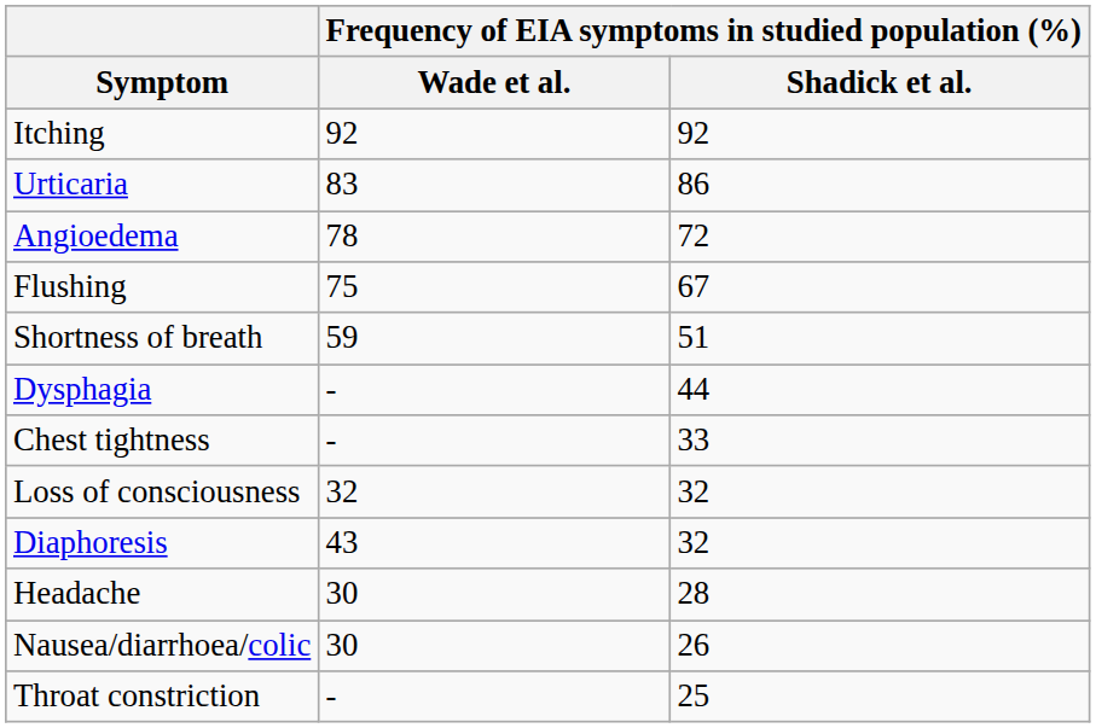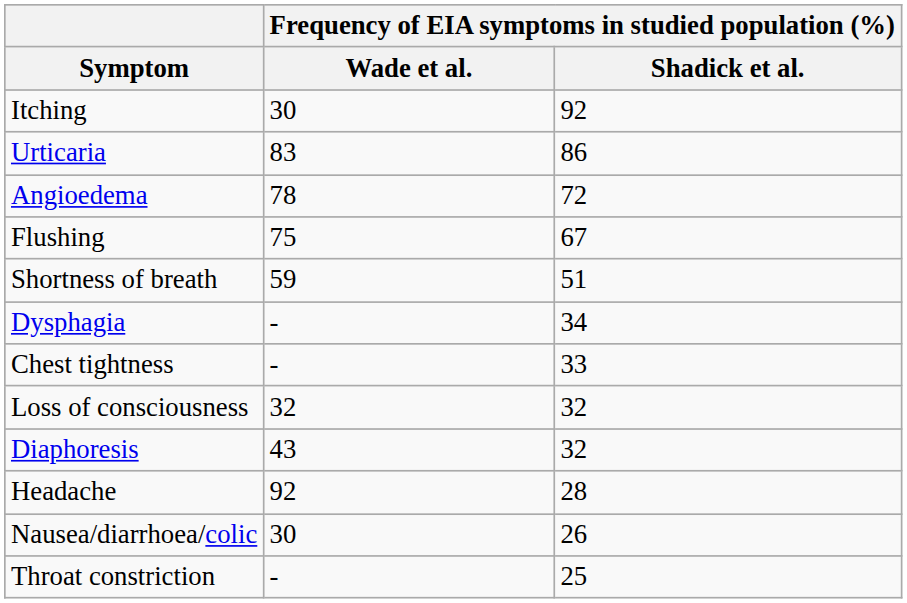Itching | column 2: 92 -> 30
Dysphagia | column 3: 44 -> 34
Headache | column 2: 30 -> 92
